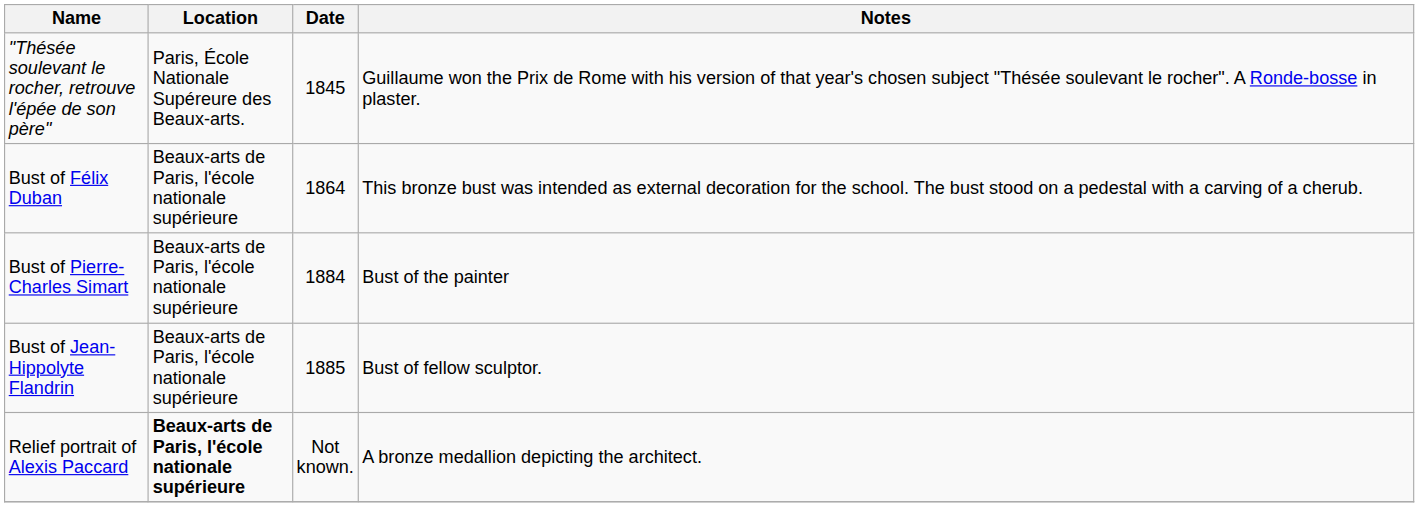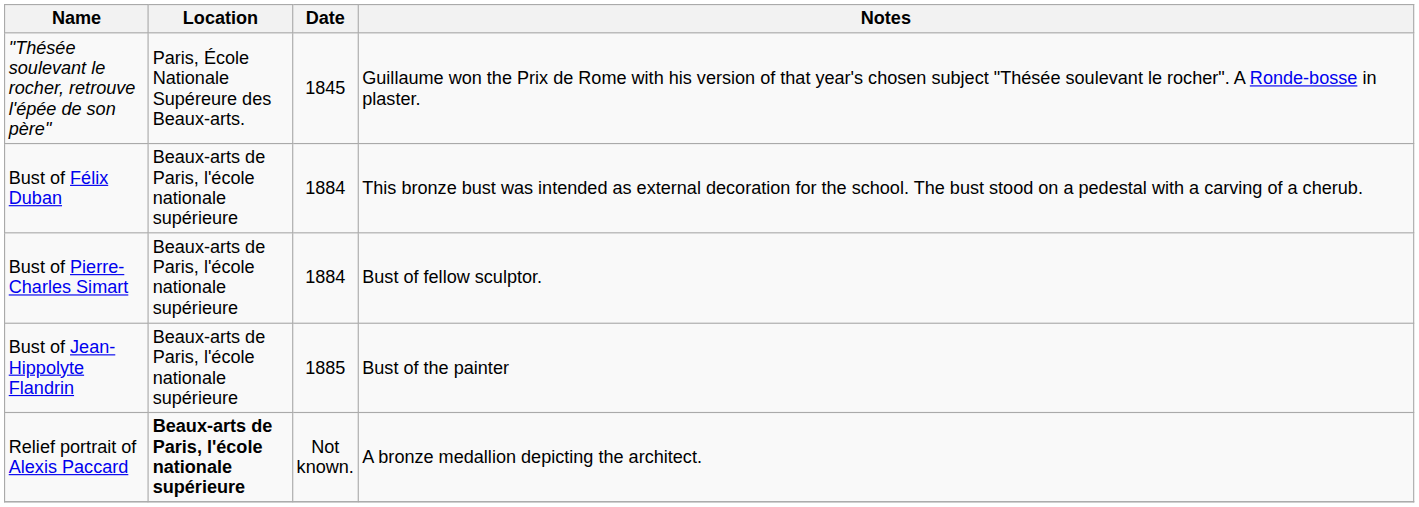Bust of Félix Duban | Date: 1864 -> 1884
Bust of Pierre-Charles Simart | Notes: Bust of the painter -> Bust of fellow sculptor.
Bust of Jean-Hippolyte Flandrin | Notes: Bust of fellow sculptor. -> Bust of the painter
